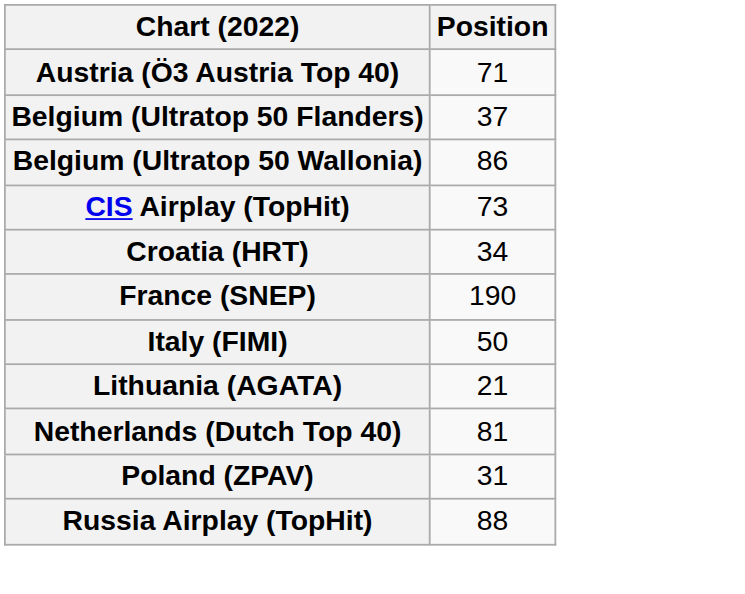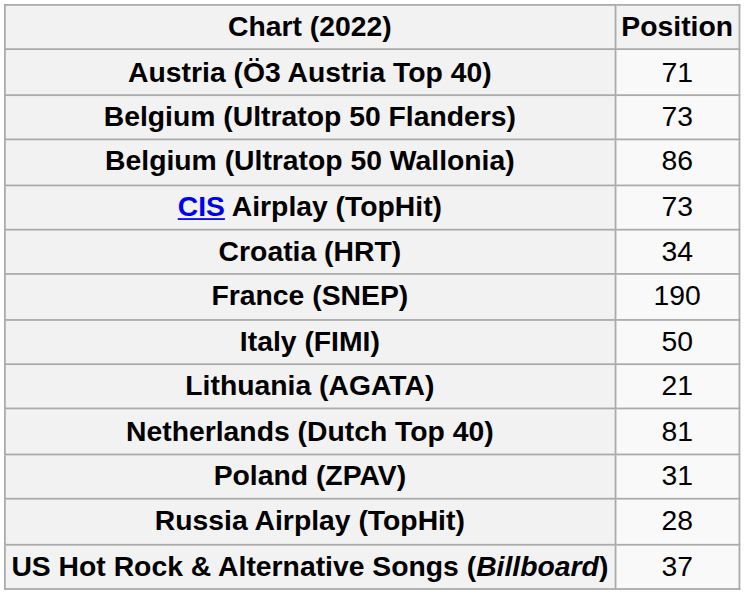Belgium (Ultratop 50 Flanders) | Position: 37 -> 73
Russia Airplay (TopHit) | Position: 88 -> 28
+ row: US Hot Rock & Alternative Songs (Billboard) | 37
